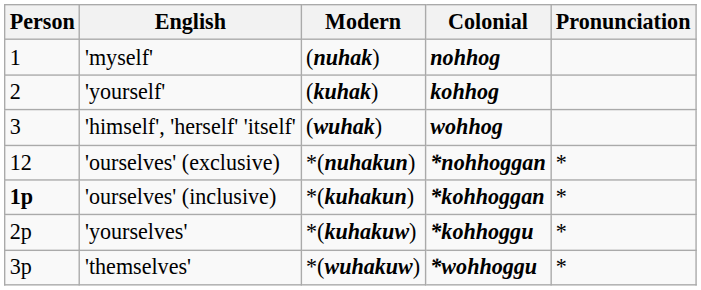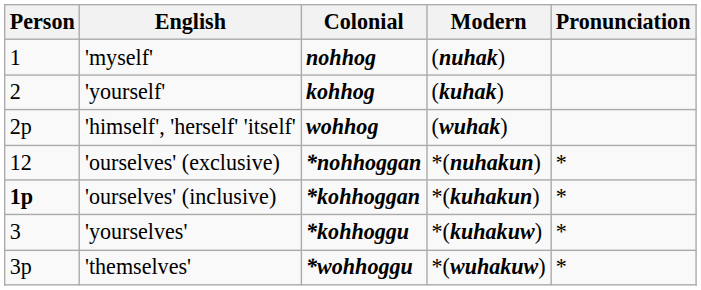columns swapped: Colonial <-> Modern
'himself', 'herself' 'itself' | Person: 3 -> 2p
'yourselves' | Person: 2p -> 3
